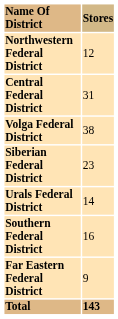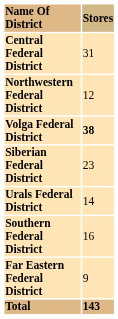rows swapped: Central Federal District <-> Northwestern Federal District
Volga Federal District | Stores: normal -> bold
